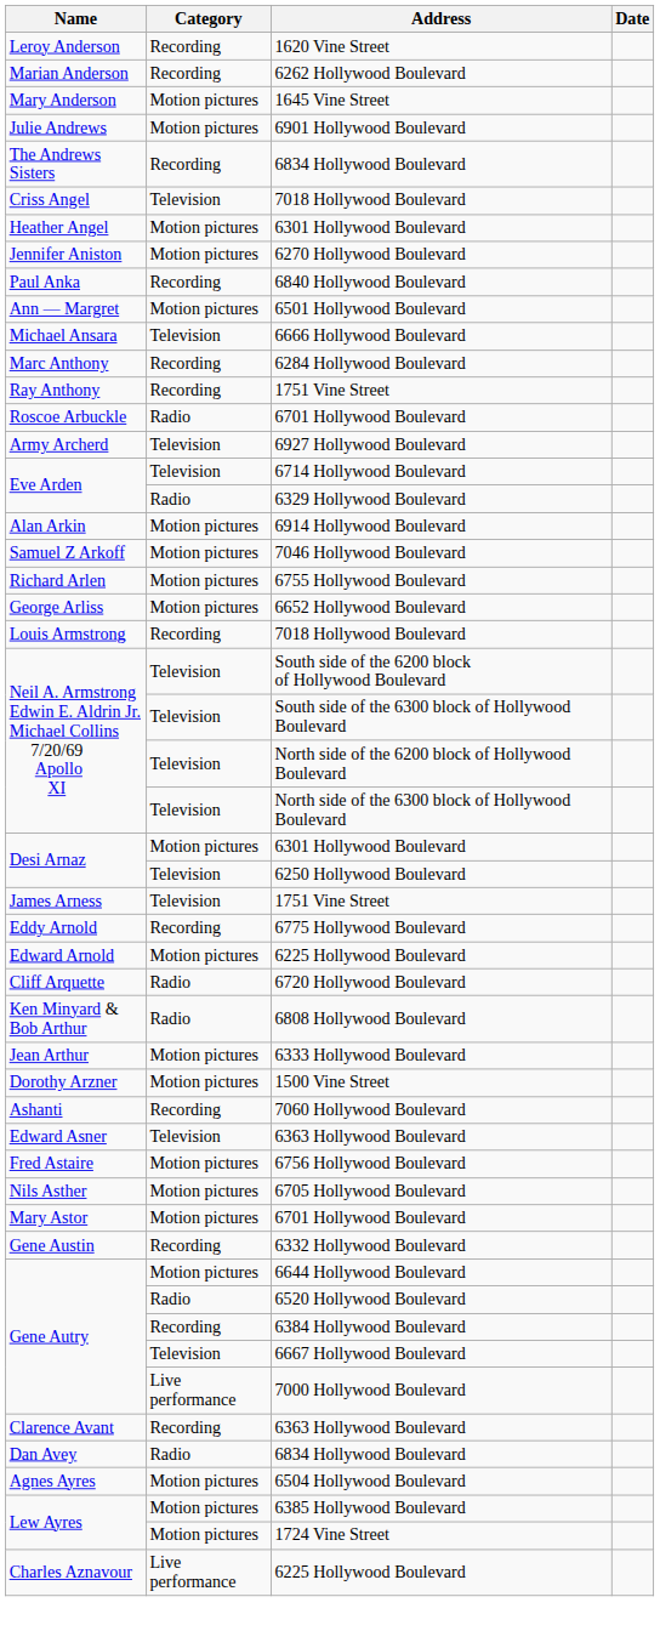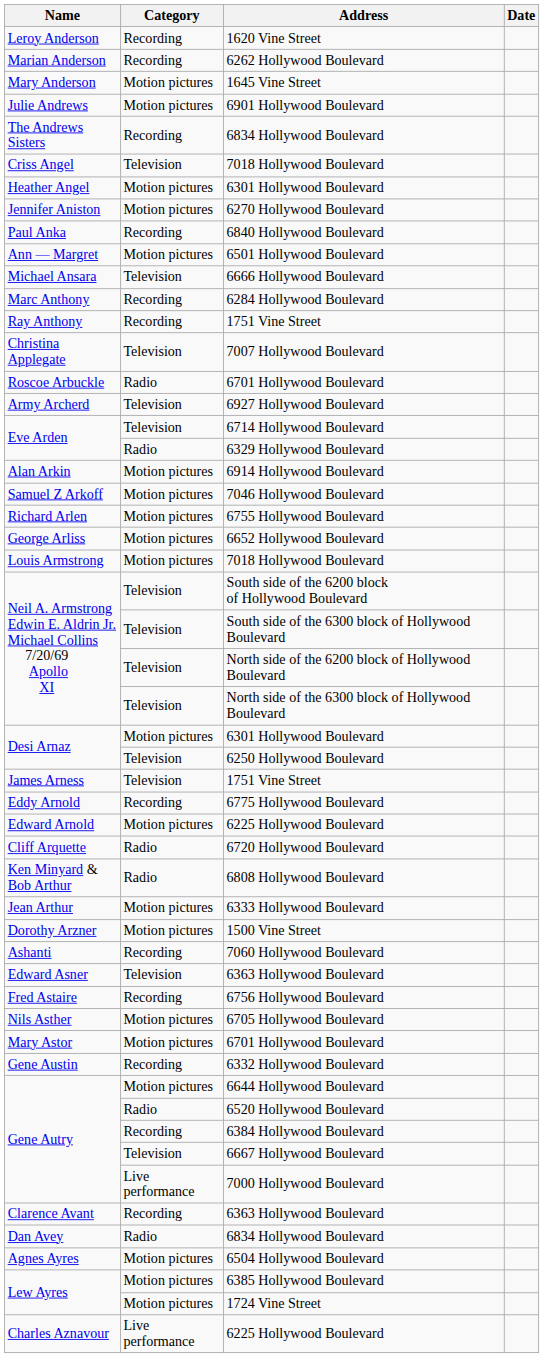+ row: Christina Applegate | Television | 7007 Hollywood Boulevard
Louis Armstrong / 7018 Hollywood Boulevard | Category: Recording -> Motion pictures
6756 Hollywood Boulevard | Category: Motion pictures -> Recording
